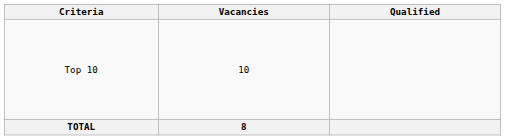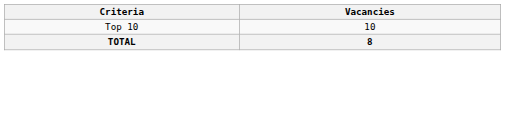- column: Qualified
